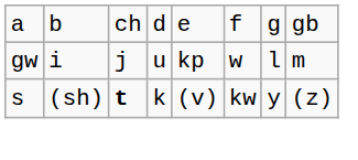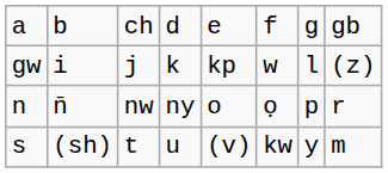gw | column 4: u -> k
gw | column 8: m -> (z)
+ row: n | n̄ | nw | ny | o | ọ | p | r
s | column 3: bold -> normal
s | column 4: k -> u
s | column 8: (z) -> m
